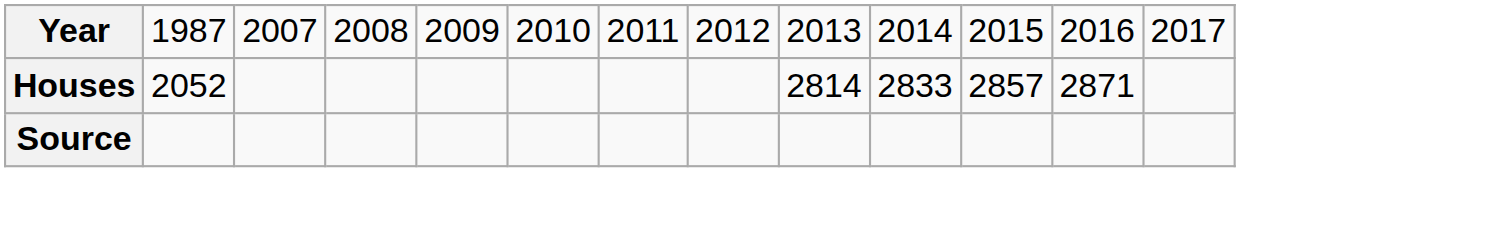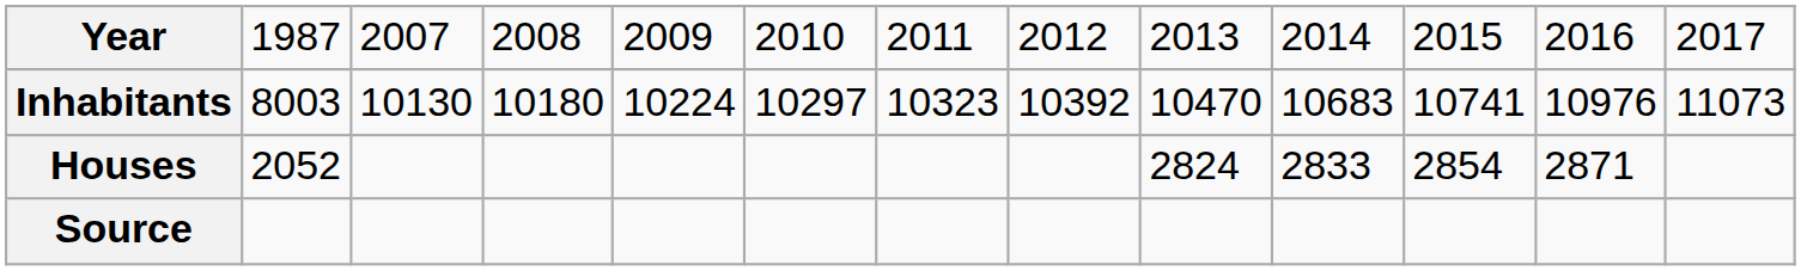+ row: Inhabitants | 8003 | 10130 | 10180 | 10224 | 10297 | 10323 | 10392 | 10470 | 10683 | 10741 | 10976 | 11073
Houses | column 9: 2814 -> 2824
Houses | column 11: 2857 -> 2854
